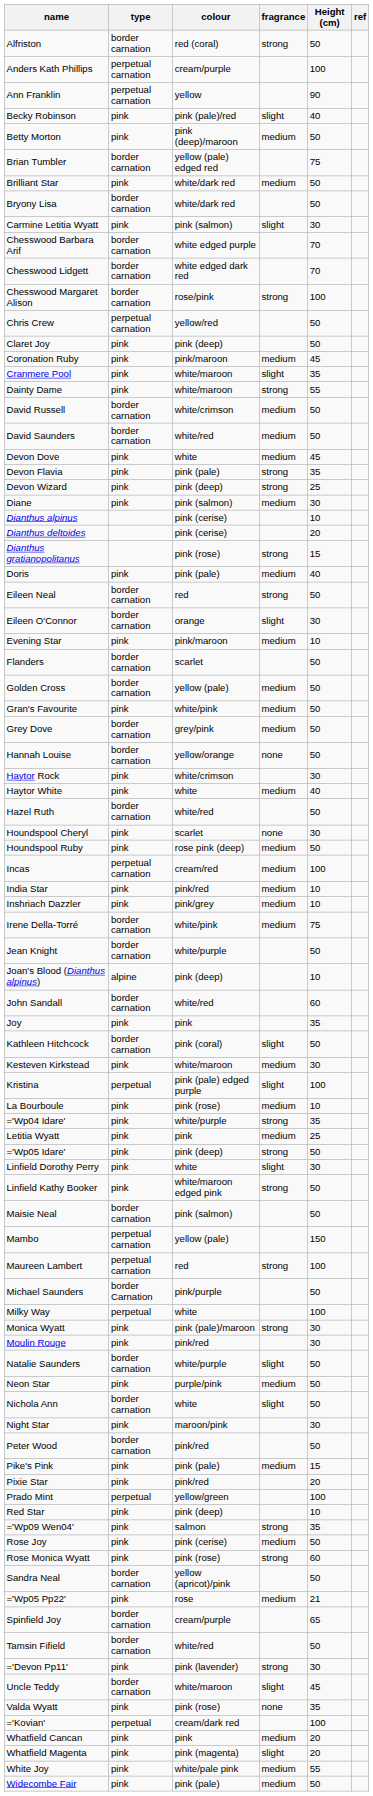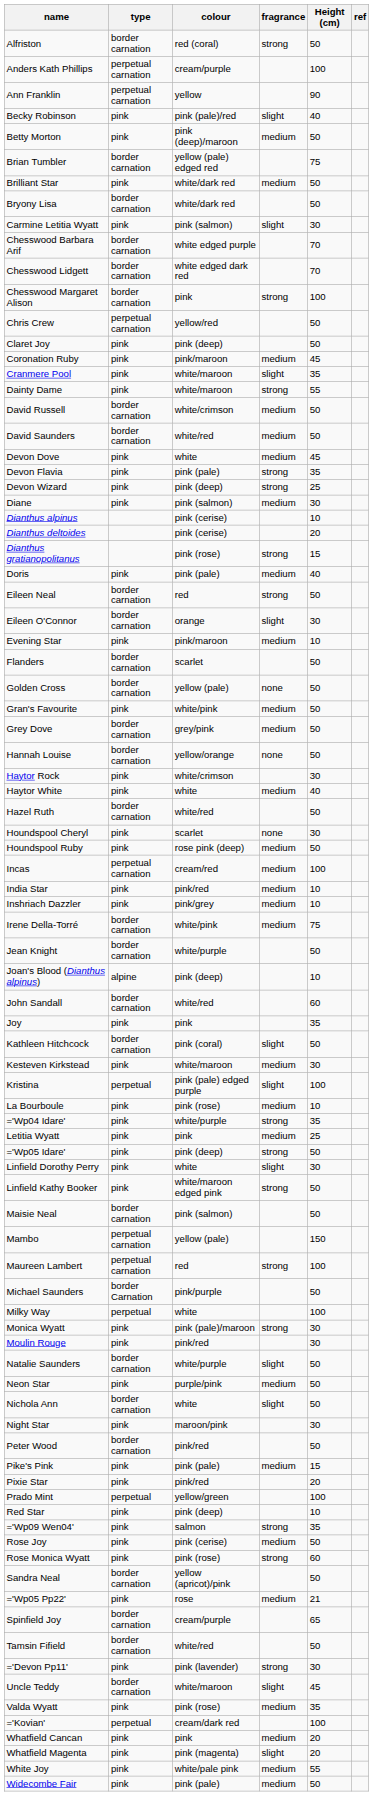Chesswood Margaret Alison | colour: rose/pink -> pink
Golden Cross | fragrance: medium -> none
Valda Wyatt | fragrance: none -> medium
